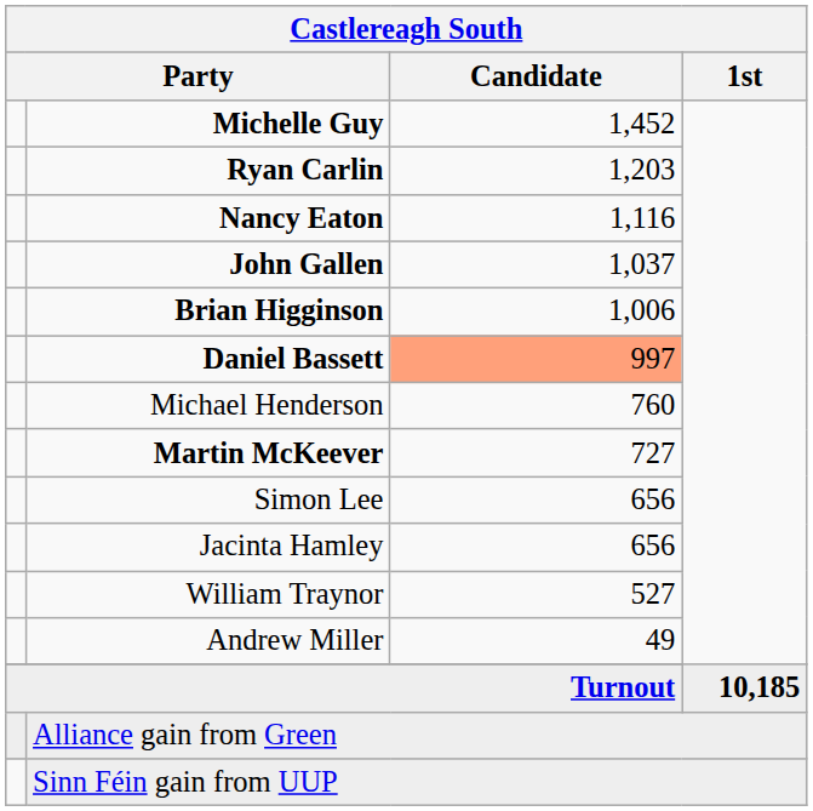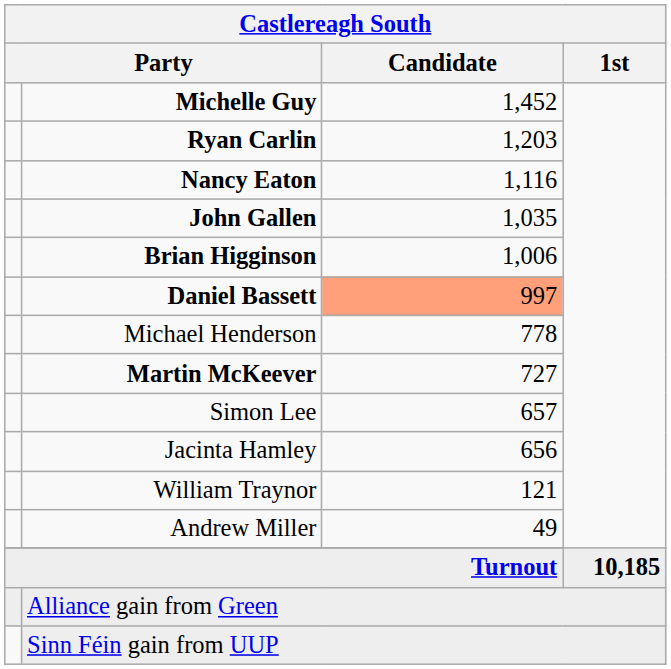John Gallen | Castlereagh South / Candidate: 1,037 -> 1,035
Michael Henderson | Castlereagh South / Candidate: 760 -> 778
Simon Lee | Castlereagh South / Candidate: 656 -> 657
William Traynor | Castlereagh South / Candidate: 527 -> 121
